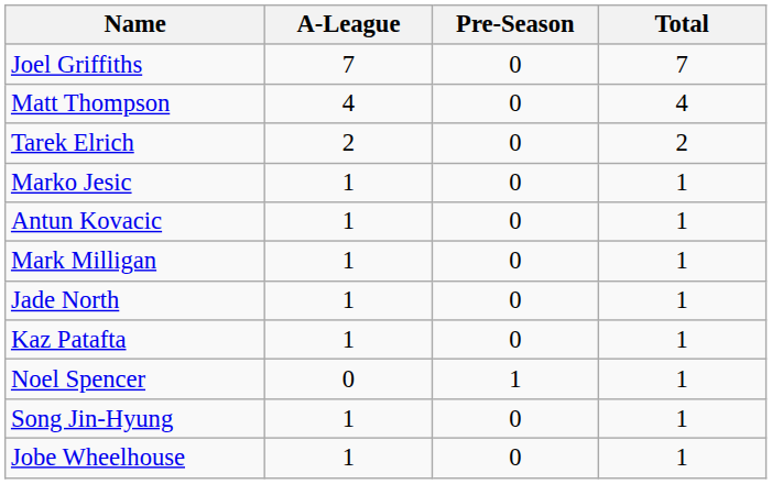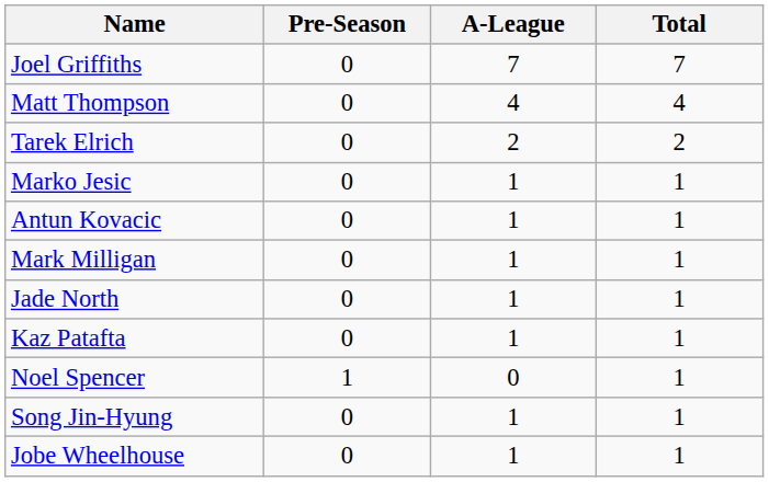columns swapped: Pre-Season <-> A-League
